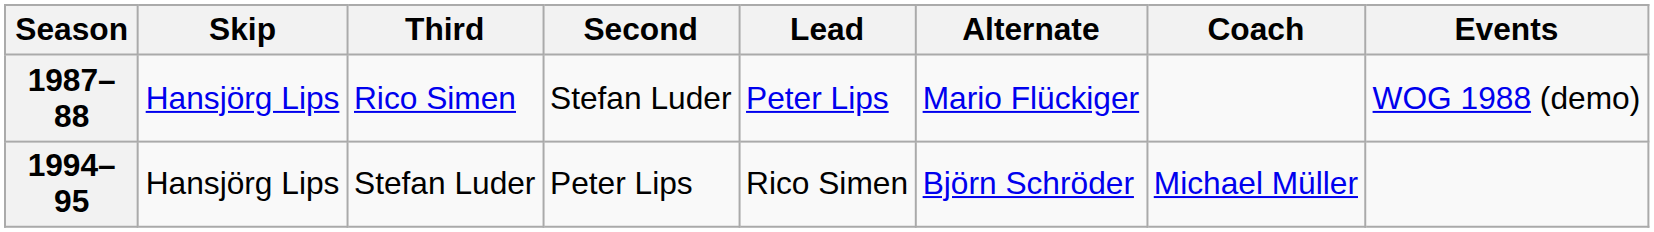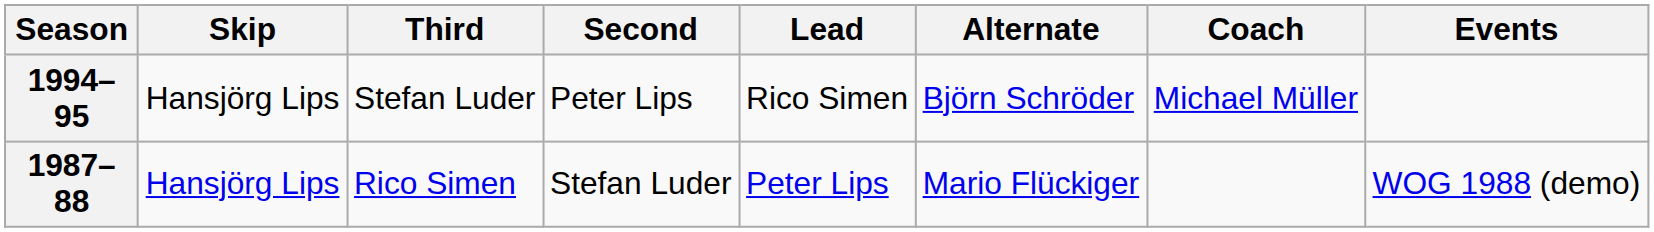rows swapped: 1987–88 <-> 1994–95
